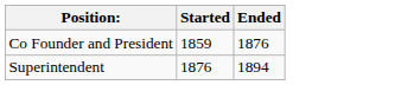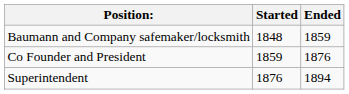+ row: Baumann and Company safemaker/locksmith | 1848 | 1859
